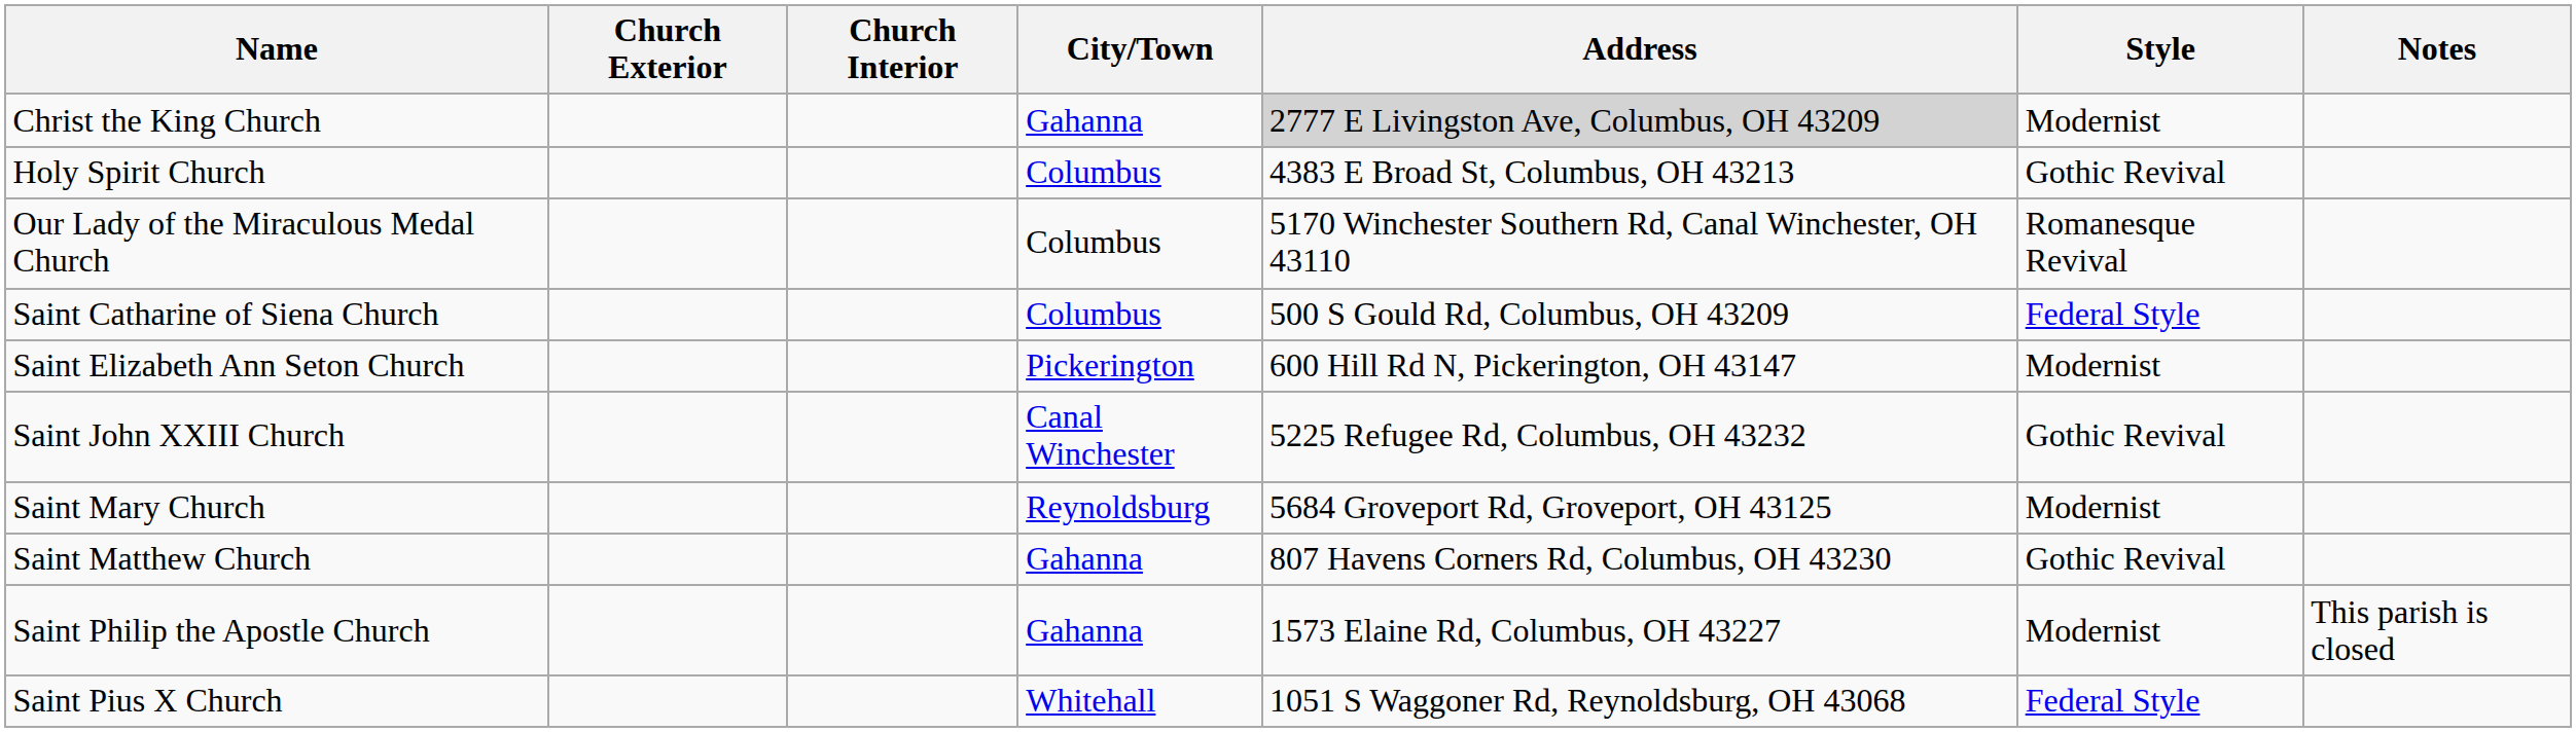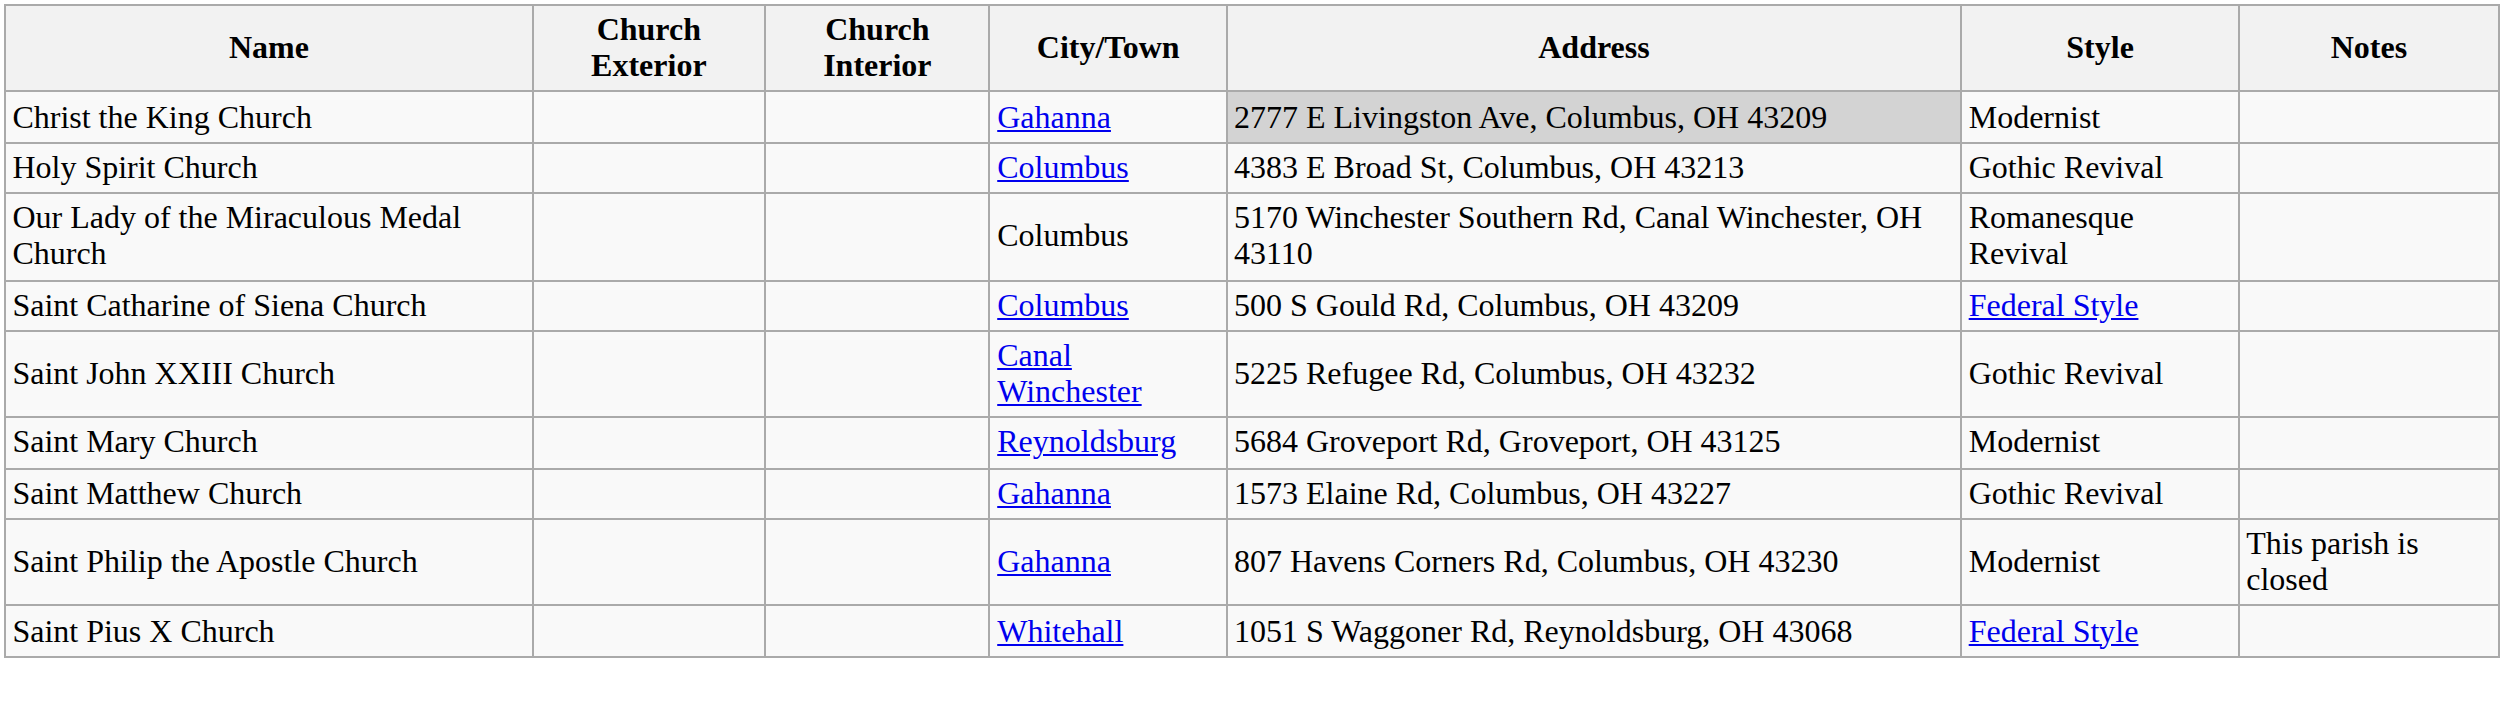- row: Saint Elizabeth Ann Seton Church | Pickerington | 600 Hill Rd N, Pickerington, OH 43147 | Modernist
Saint Matthew Church | Address: 807 Havens Corners Rd, Columbus, OH 43230 -> 1573 Elaine Rd, Columbus, OH 43227
Saint Philip the Apostle Church | Address: 1573 Elaine Rd, Columbus, OH 43227 -> 807 Havens Corners Rd, Columbus, OH 43230
